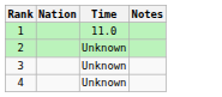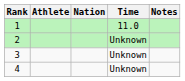+ column: Athlete
